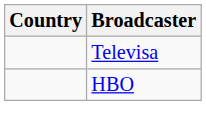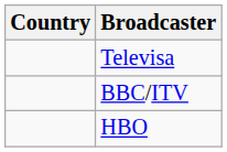+ row: BBC/ITV
